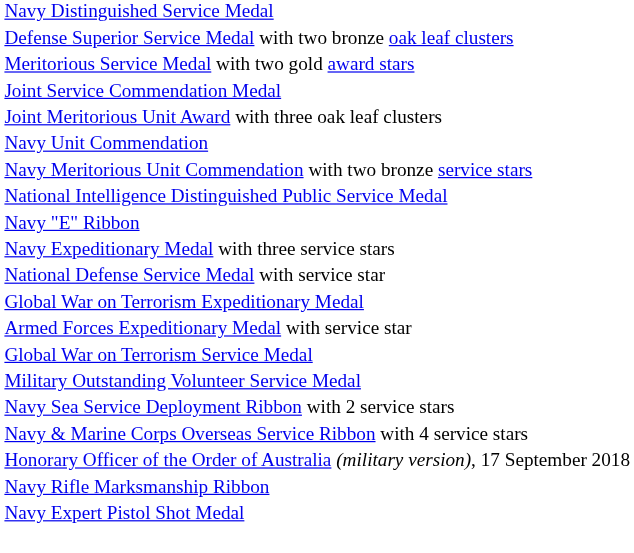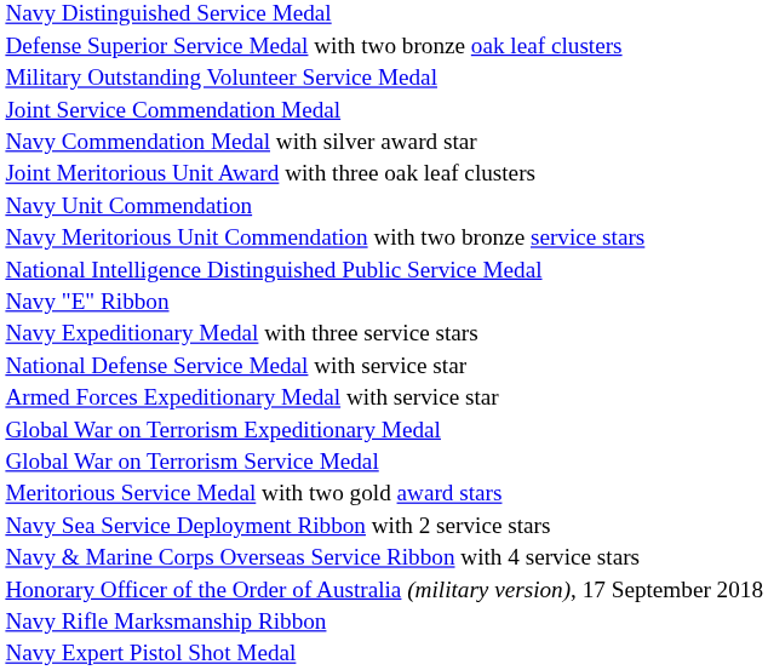rows swapped: Meritorious Service Medal with two gold award stars <-> Military Outstanding Volunteer Service Medal
+ row: Navy Commendation Medal with silver award star
rows swapped: Armed Forces Expeditionary Medal with service star <-> Global War on Terrorism Expeditionary Medal
